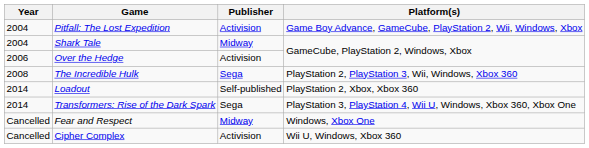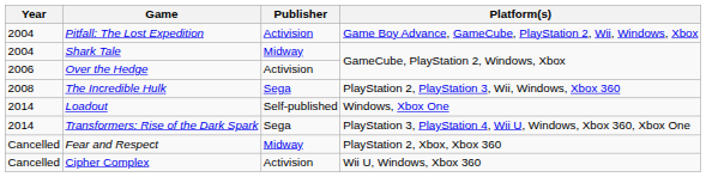Loadout | Platform(s): PlayStation 2, Xbox, Xbox 360 -> Windows, Xbox One
Fear and Respect | Platform(s): Windows, Xbox One -> PlayStation 2, Xbox, Xbox 360
